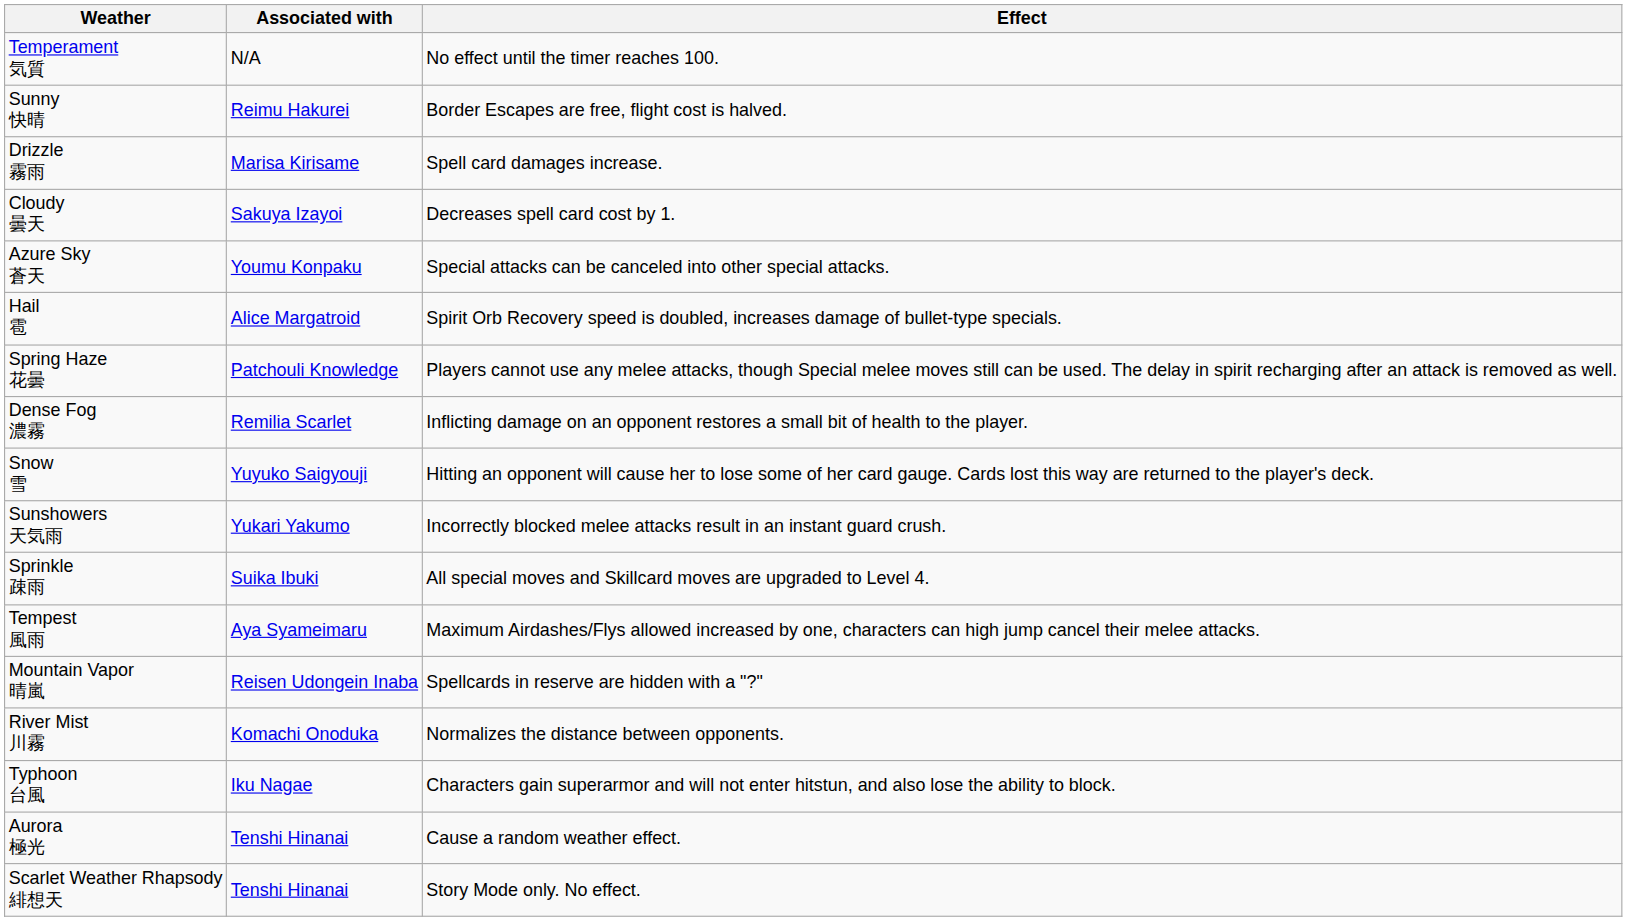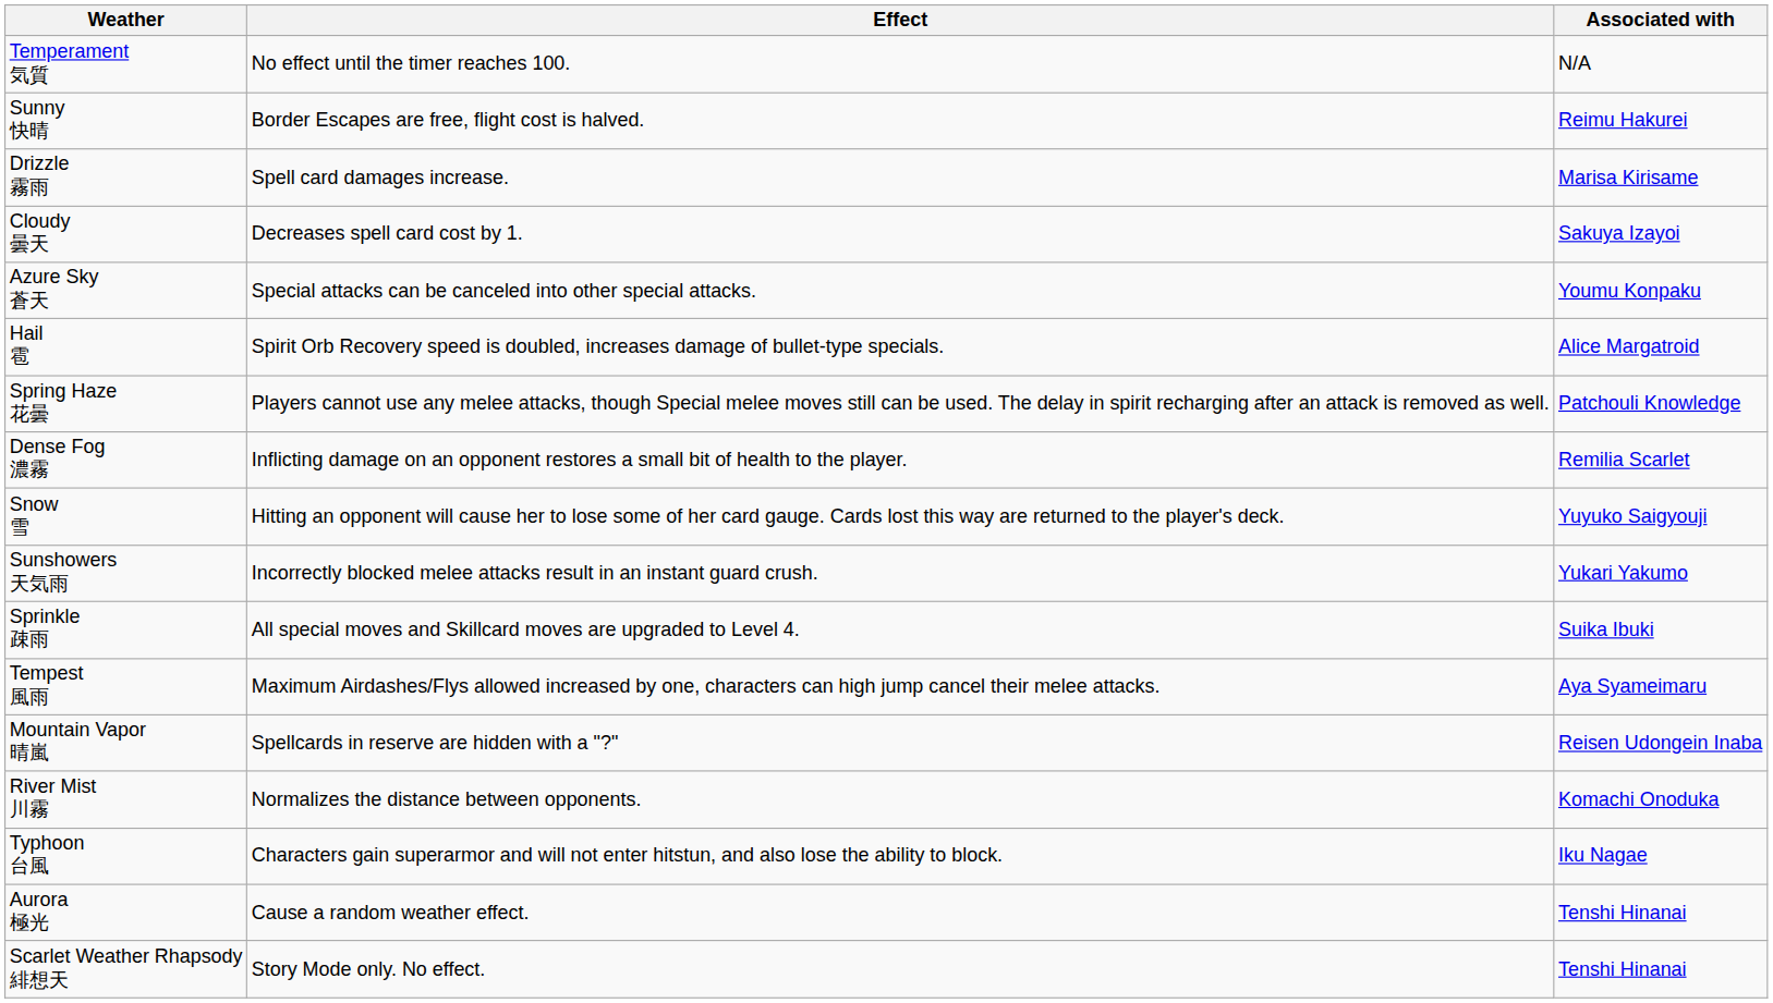columns swapped: Associated with <-> Effect
